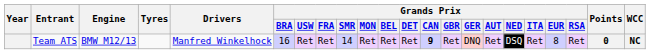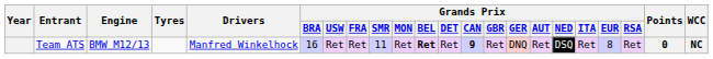Team ATS | Grands Prix / SMR: 14 -> 11
Team ATS | Grands Prix / BEL: normal -> bold
